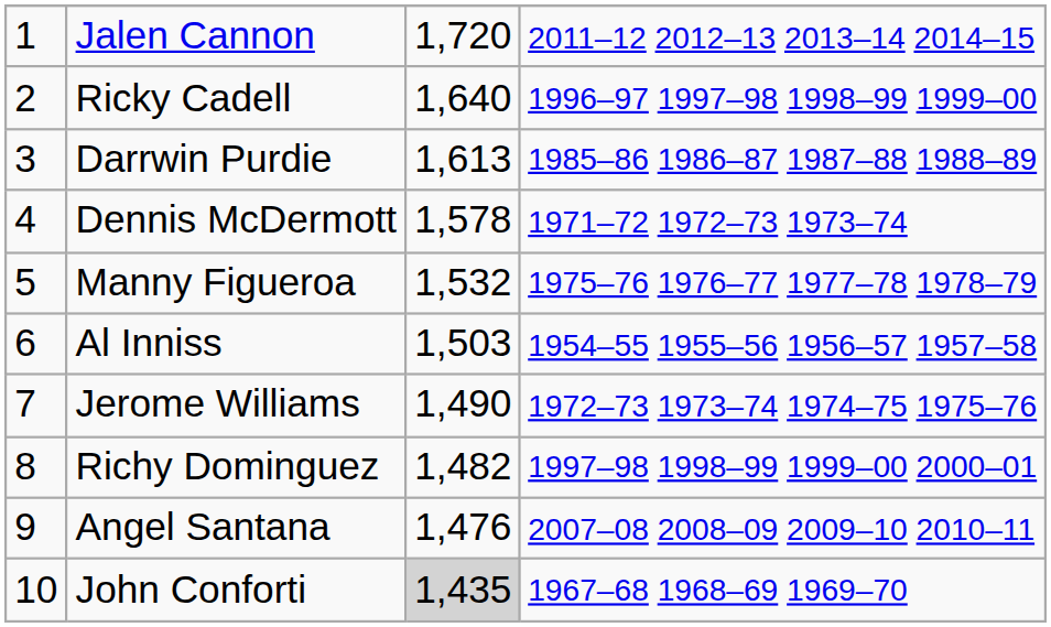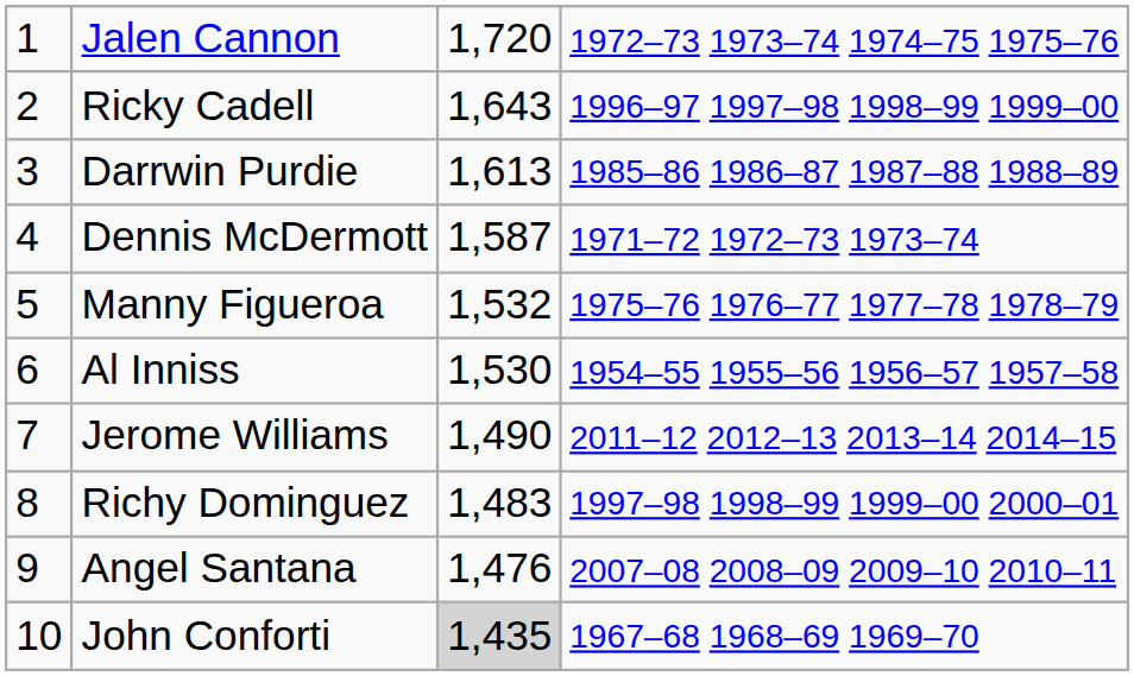Jalen Cannon | column 4: 2011–12 2012–13 2013–14 2014–15 -> 1972–73 1973–74 1974–75 1975–76
Ricky Cadell | column 3: 1,640 -> 1,643
Dennis McDermott | column 3: 1,578 -> 1,587
Al Inniss | column 3: 1,503 -> 1,530
Jerome Williams | column 4: 1972–73 1973–74 1974–75 1975–76 -> 2011–12 2012–13 2013–14 2014–15
Richy Dominguez | column 3: 1,482 -> 1,483
